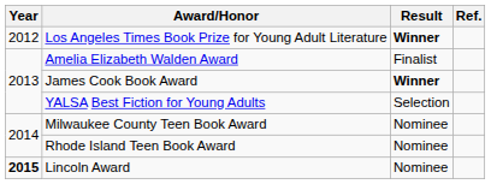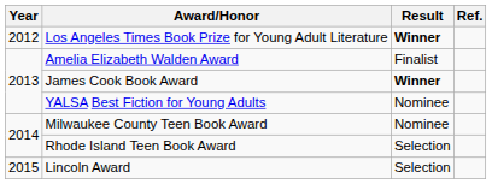YALSA Best Fiction for Young Adults | Result: Selection -> Nominee
Rhode Island Teen Book Award | Result: Nominee -> Selection
Lincoln Award | Year: bold -> normal
Lincoln Award | Result: Nominee -> Selection
